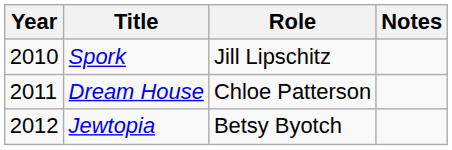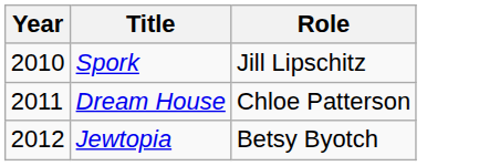- column: Notes
